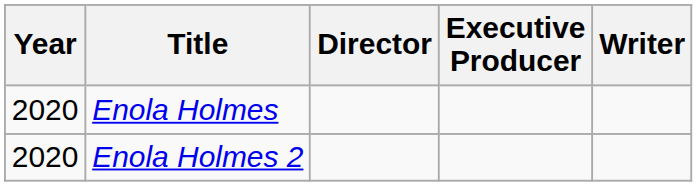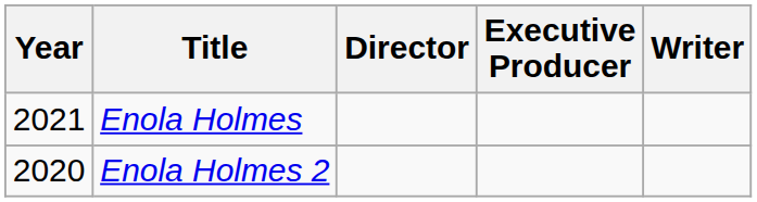Enola Holmes | Year: 2020 -> 2021
